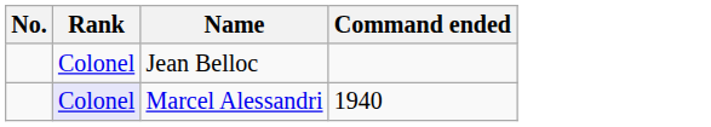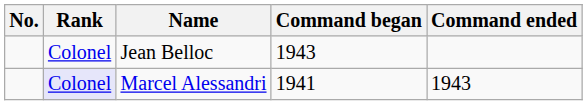+ column: Command began | 1943 | 1941
Marcel Alessandri | Command ended: 1940 -> 1943
